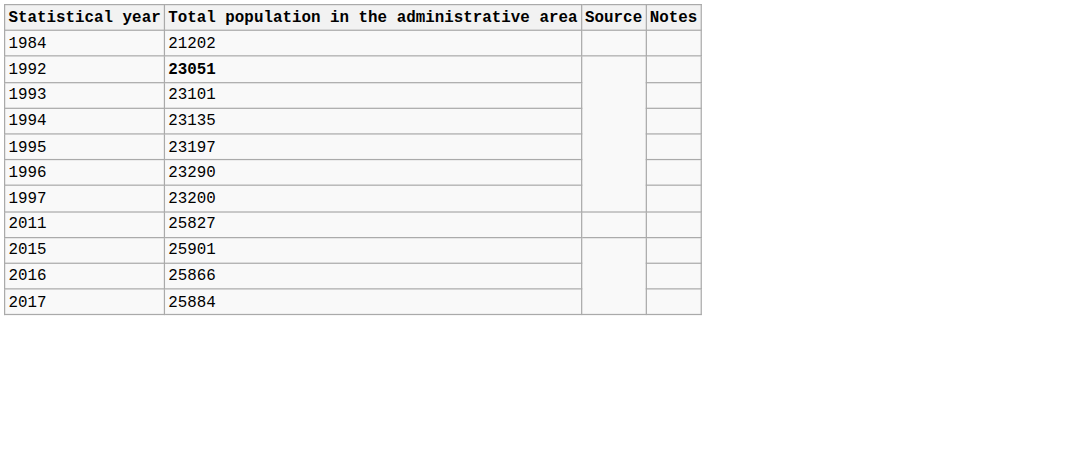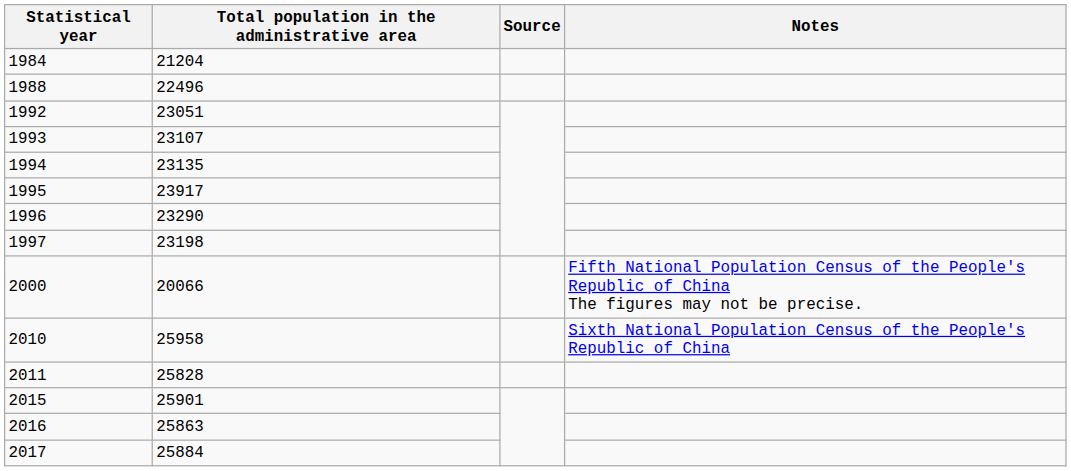1984 | Total population in the administrative area: 21202 -> 21204
+ row: 1988 | 22496
1992 | Total population in the administrative area: bold -> normal
1993 | Total population in the administrative area: 23101 -> 23107
1995 | Total population in the administrative area: 23197 -> 23917
1997 | Total population in the administrative area: 23200 -> 23198
+ row: 2000 | 20066 | Fifth National Population Census of the People's Republic of China The figures may not be precise.
+ row: 2010 | 25958 | Sixth National Population Census of the People's Republic of China
2011 | Total population in the administrative area: 25827 -> 25828
2016 | Total population in the administrative area: 25866 -> 25863
